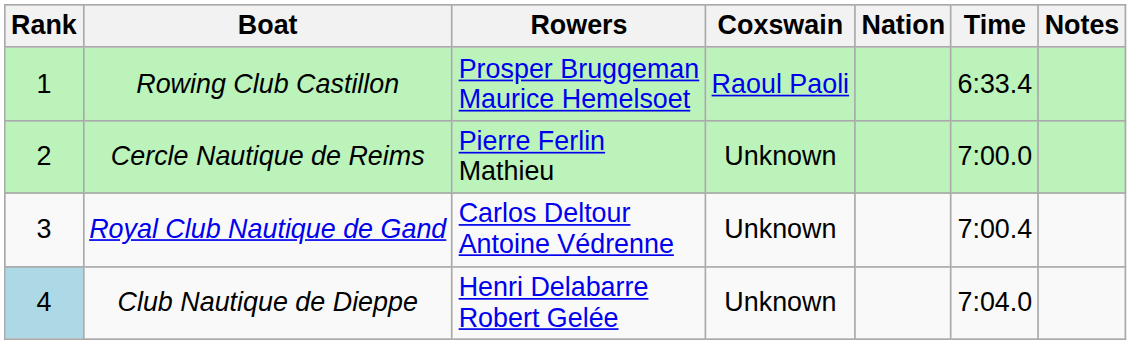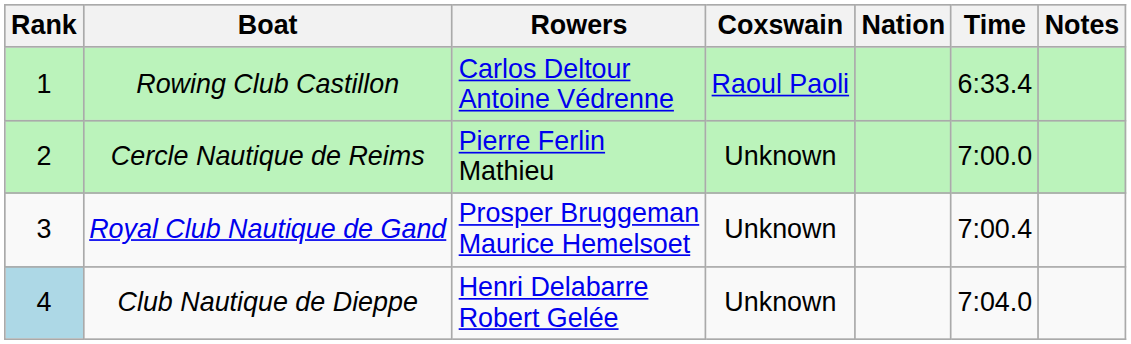Rowing Club Castillon | Rowers: Prosper Bruggeman Maurice Hemelsoet -> Carlos Deltour Antoine Védrenne
Royal Club Nautique de Gand | Rowers: Carlos Deltour Antoine Védrenne -> Prosper Bruggeman Maurice Hemelsoet
